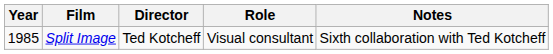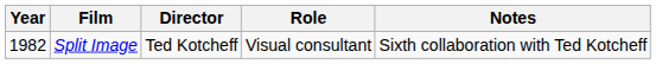Split Image | Year: 1985 -> 1982
